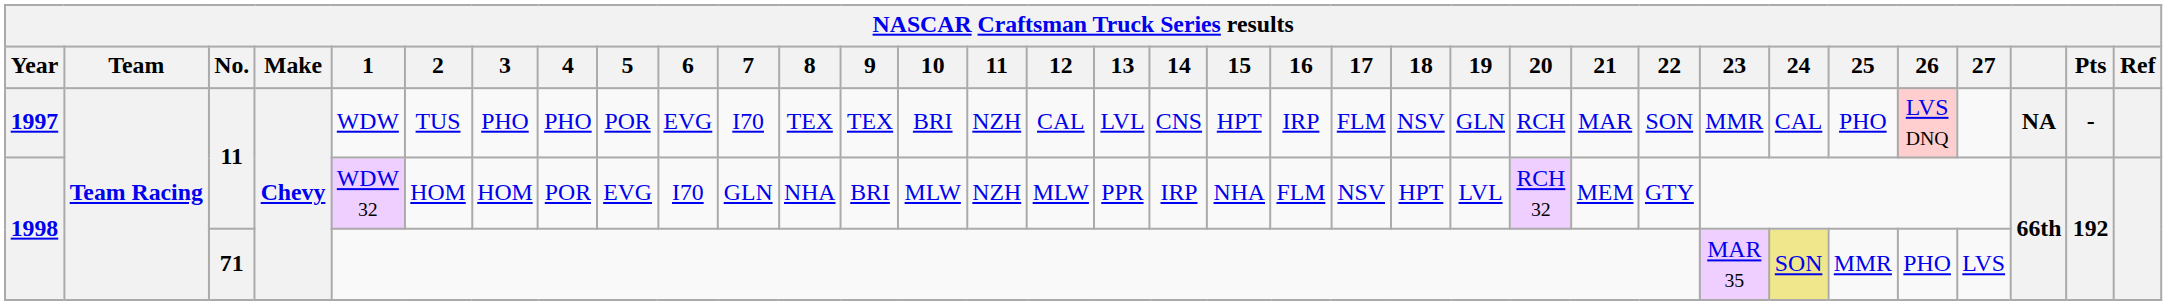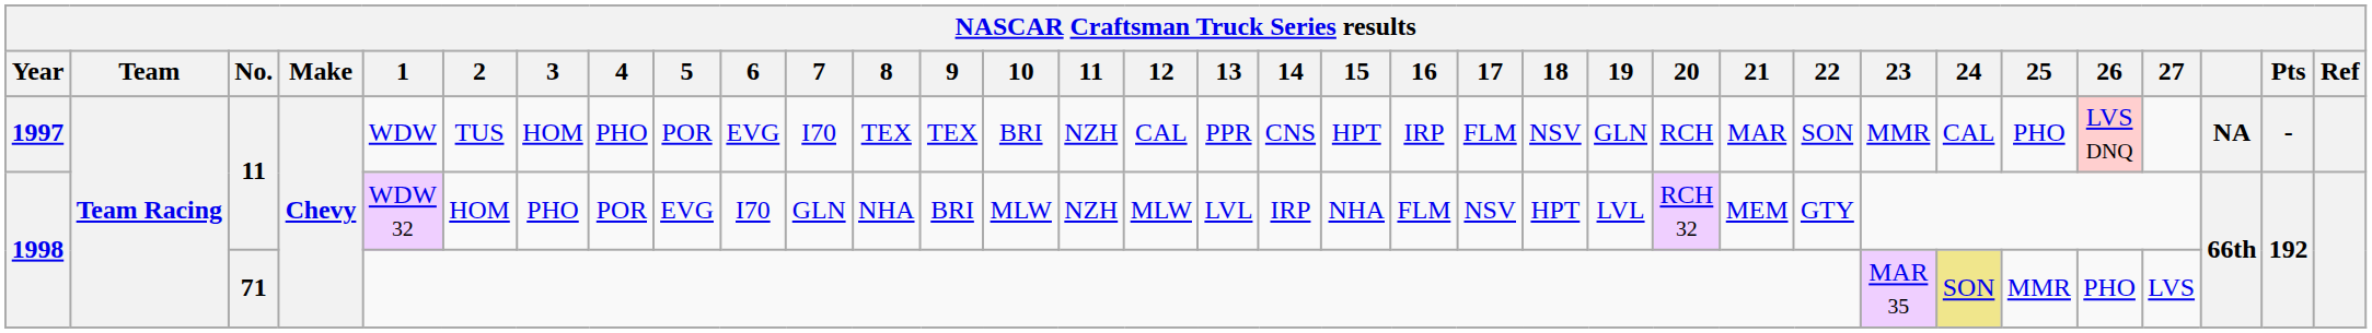1997 | 3: PHO -> HOM
1997 | 13: LVL -> PPR
1998 / 11 | 3: HOM -> PHO
1998 / 11 | 13: PPR -> LVL
